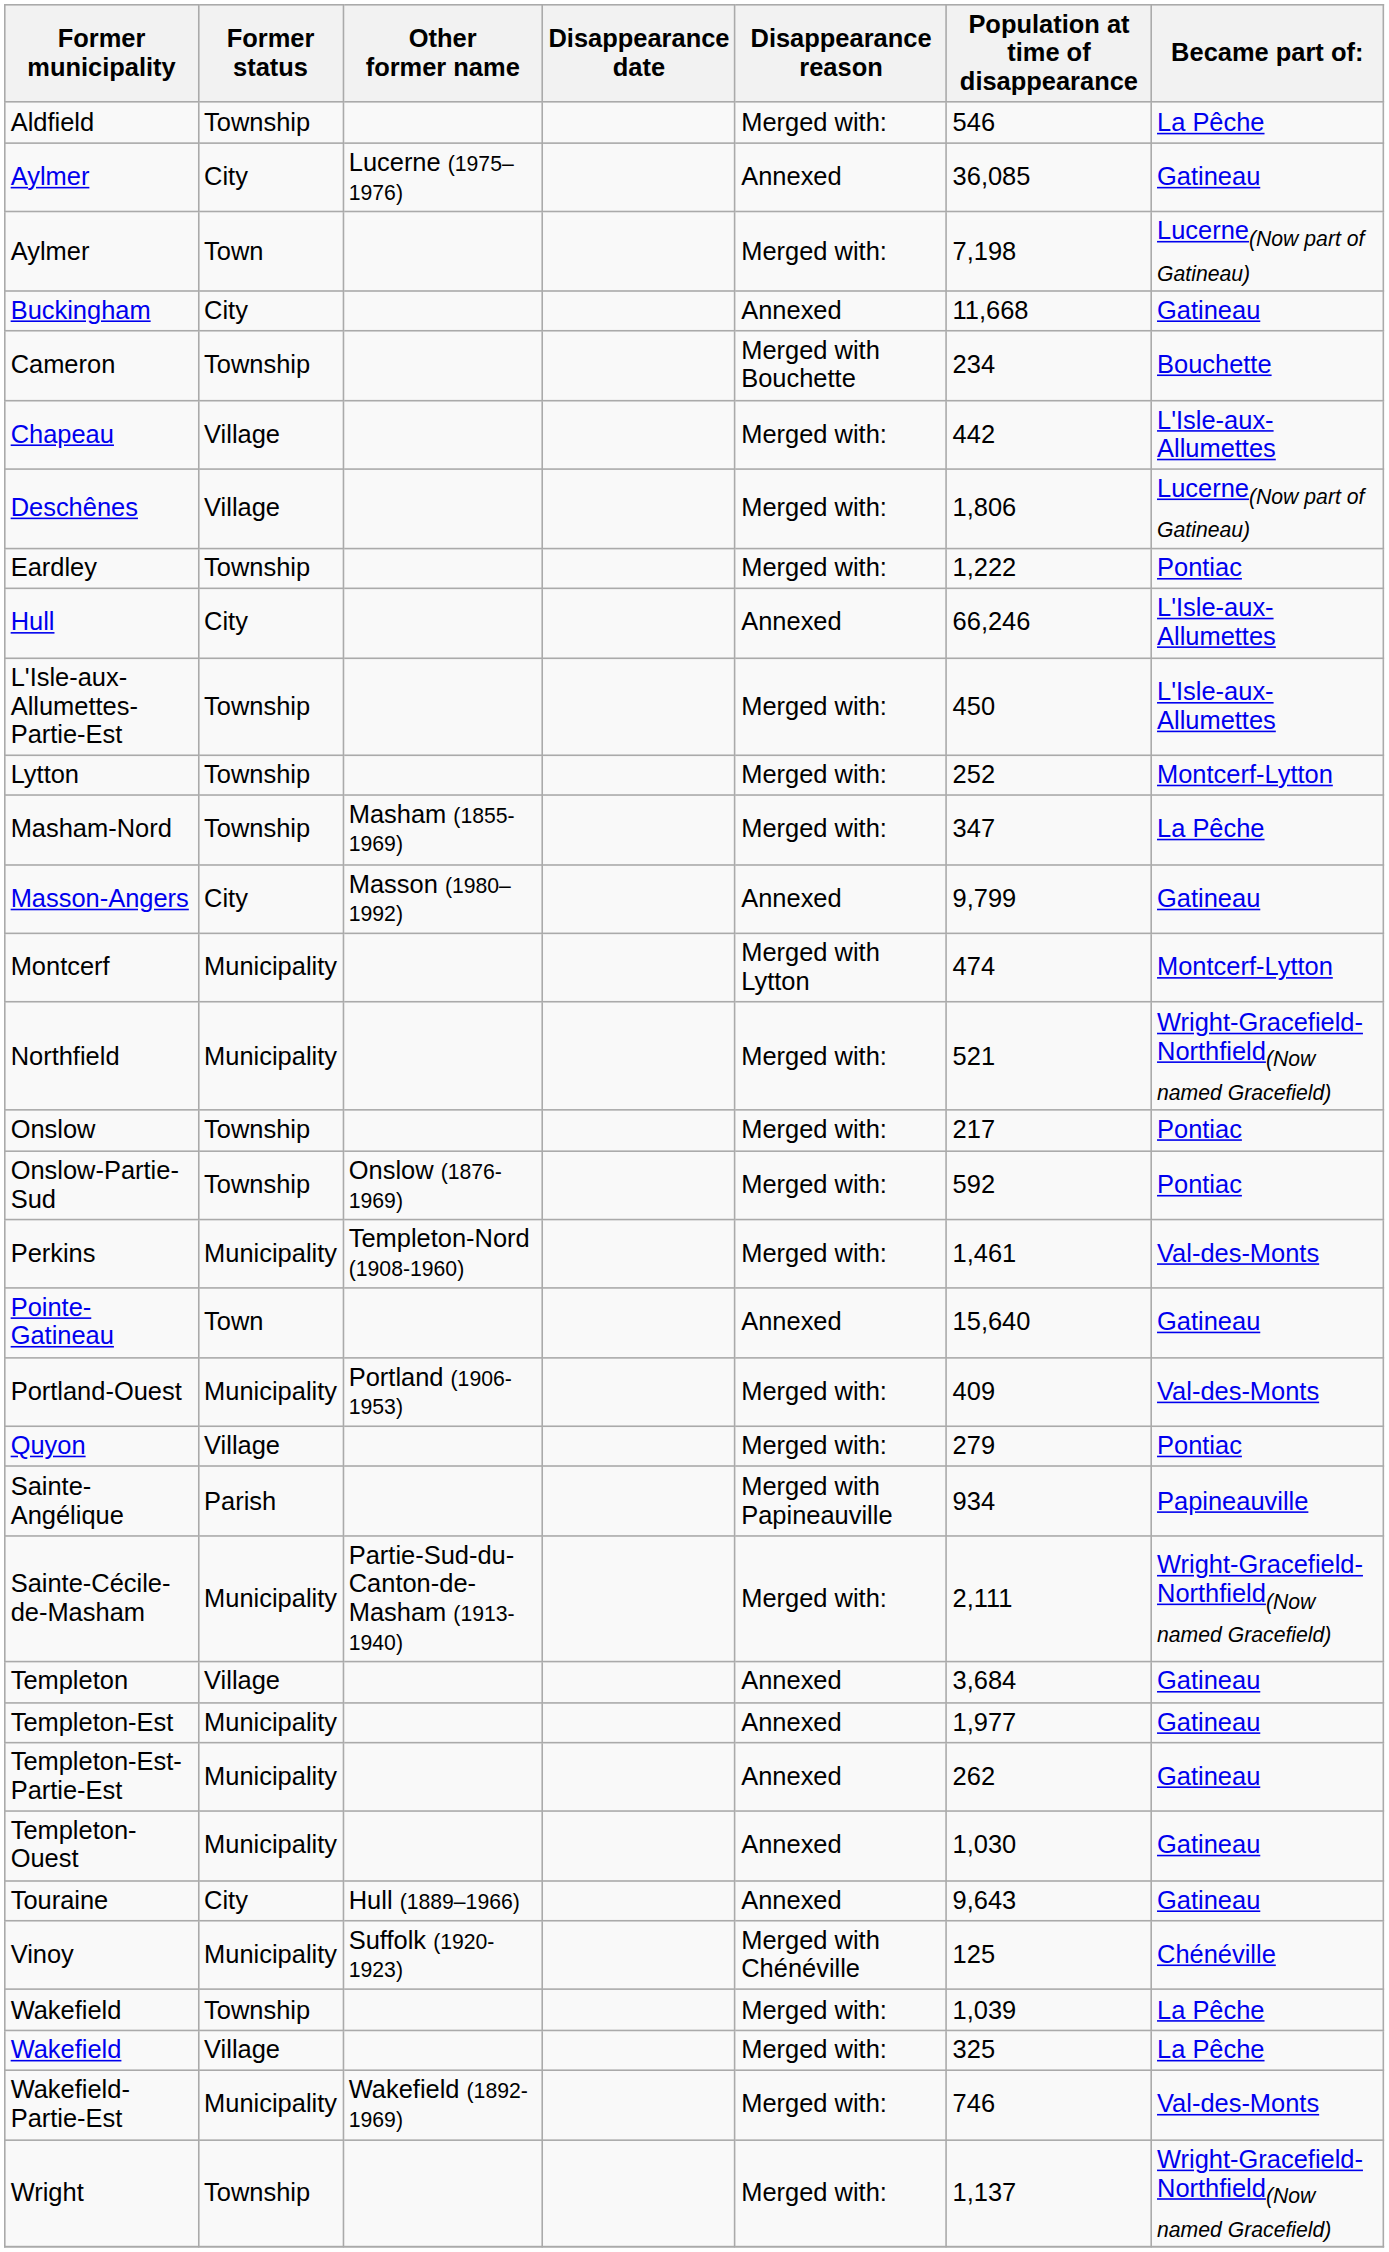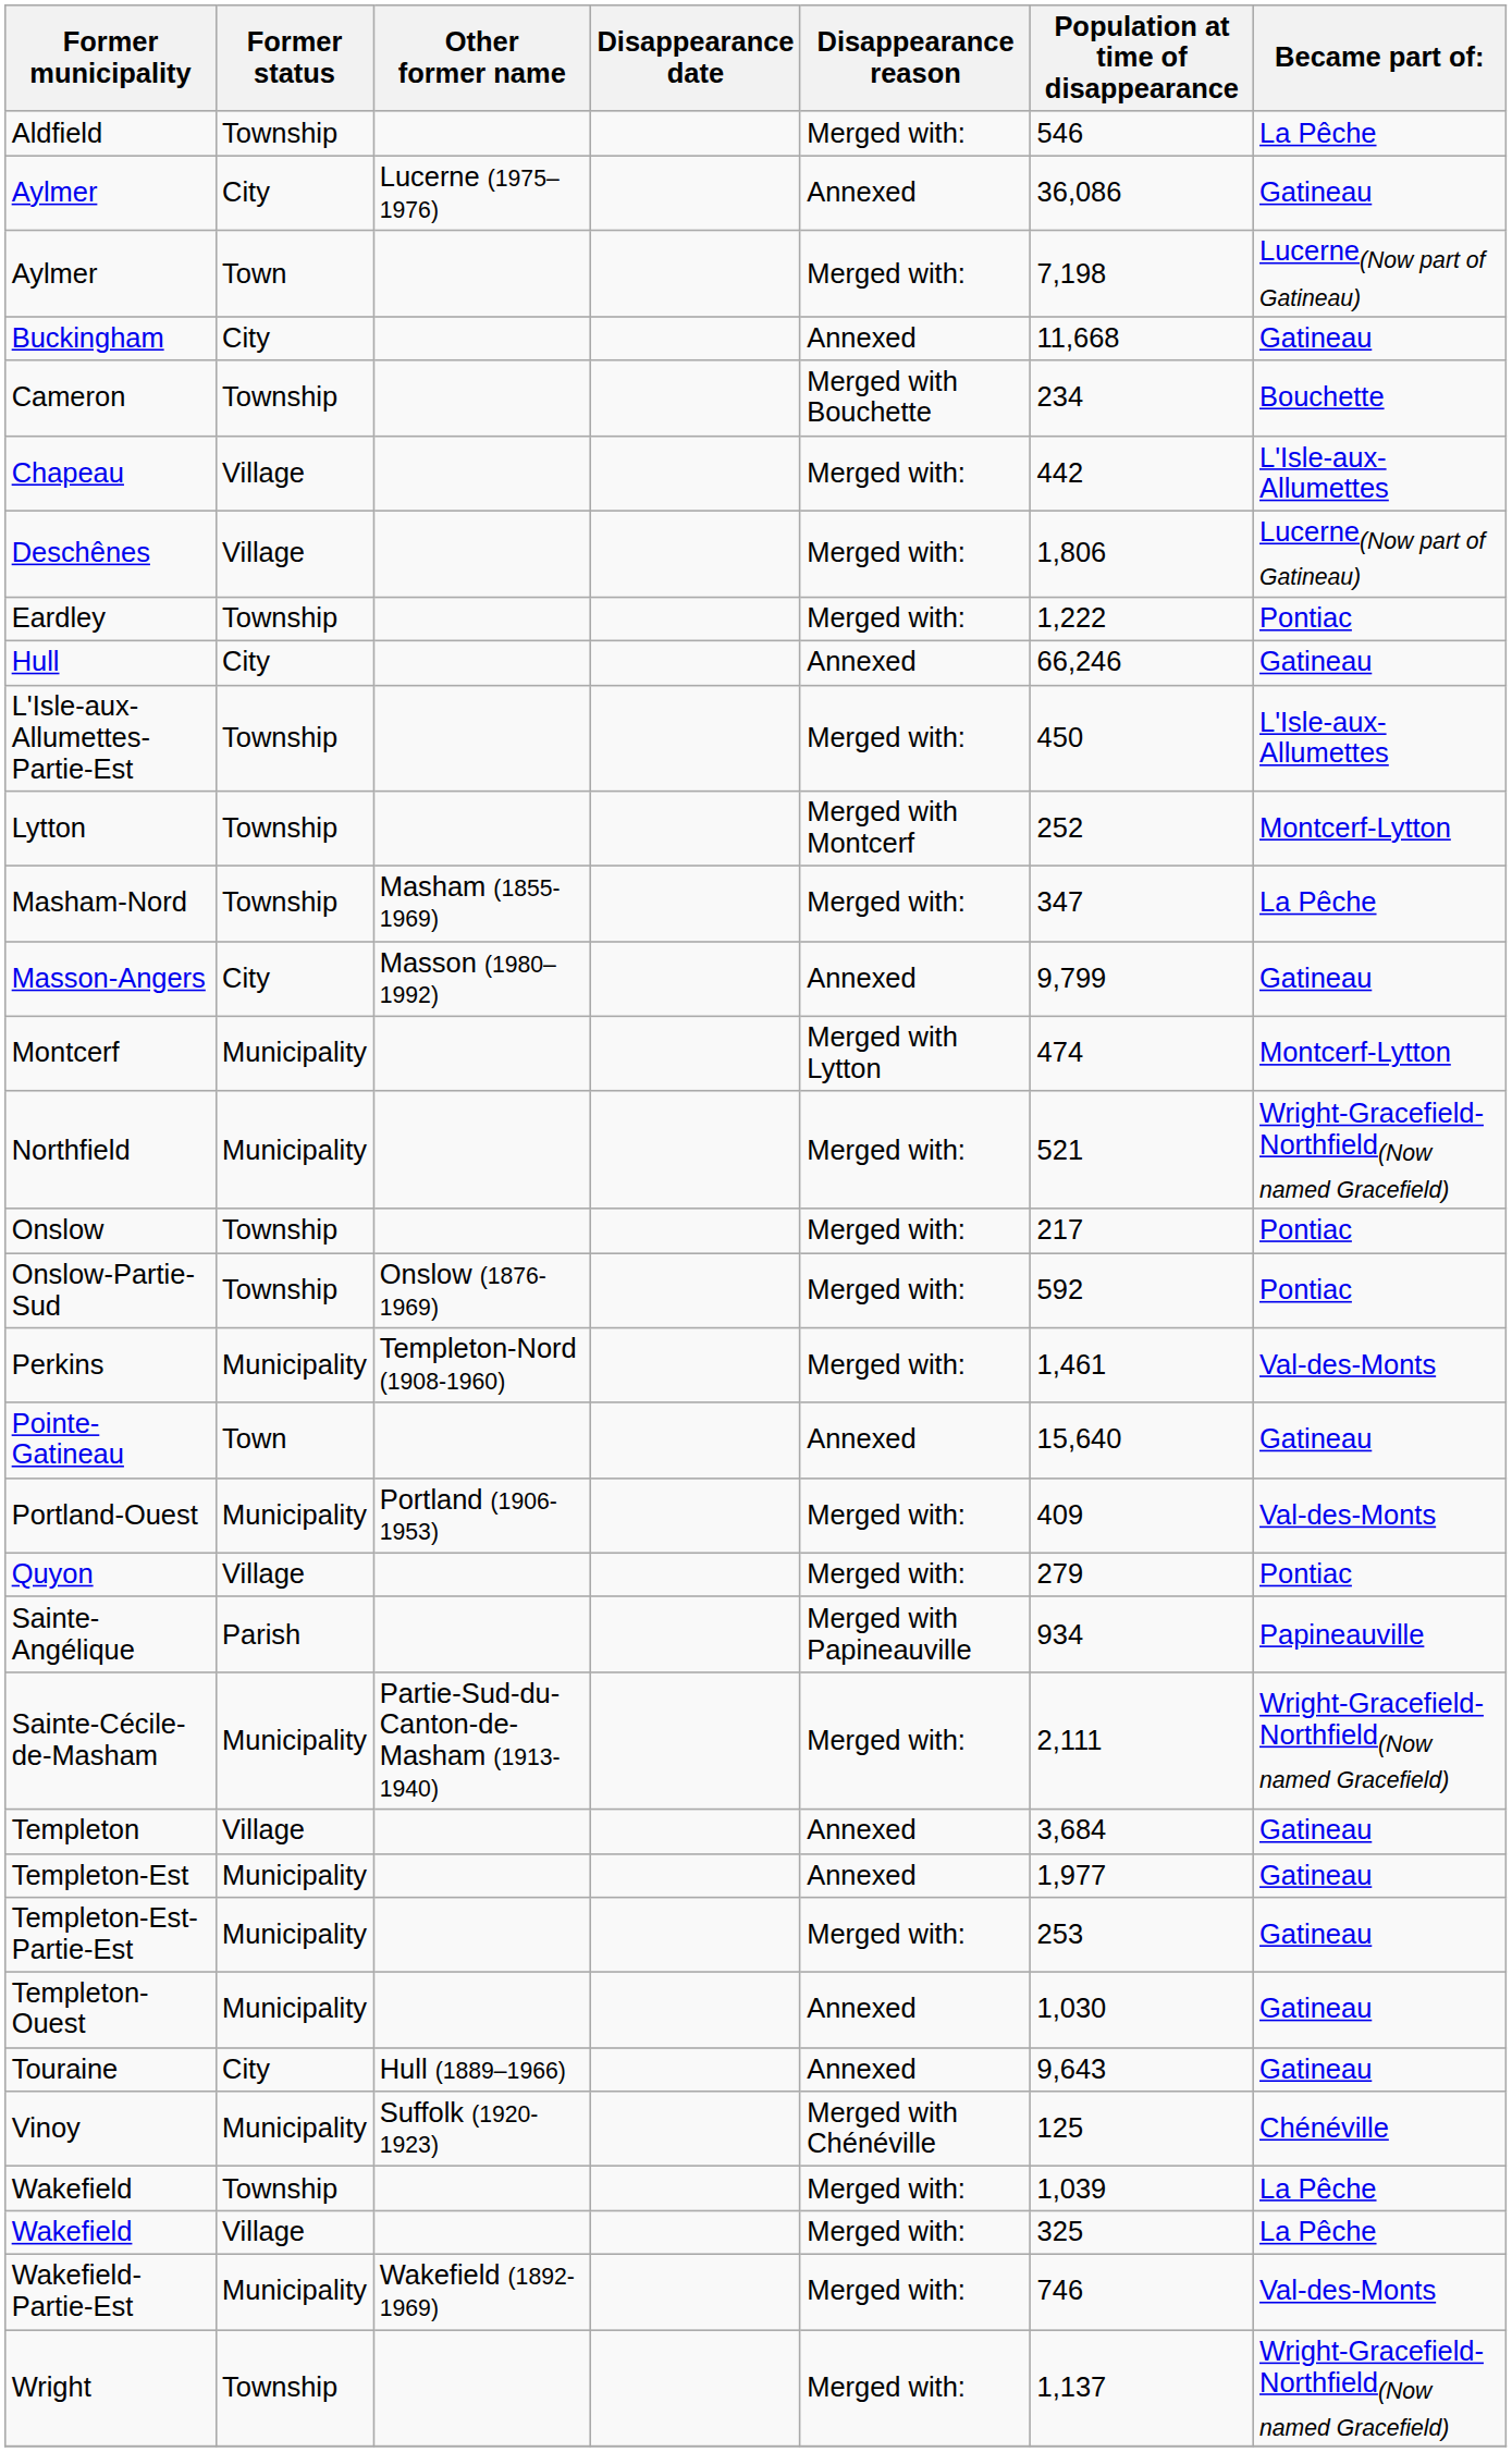Aylmer / City | Population at time of disappearance: 36,085 -> 36,086
Hull | Became part of:: L'Isle-aux-Allumettes -> Gatineau
Lytton | Disappearance reason: Merged with: -> Merged with Montcerf
Templeton-Est-Partie-Est | Disappearance reason: Annexed -> Merged with:
Templeton-Est-Partie-Est | Population at time of disappearance: 262 -> 253
